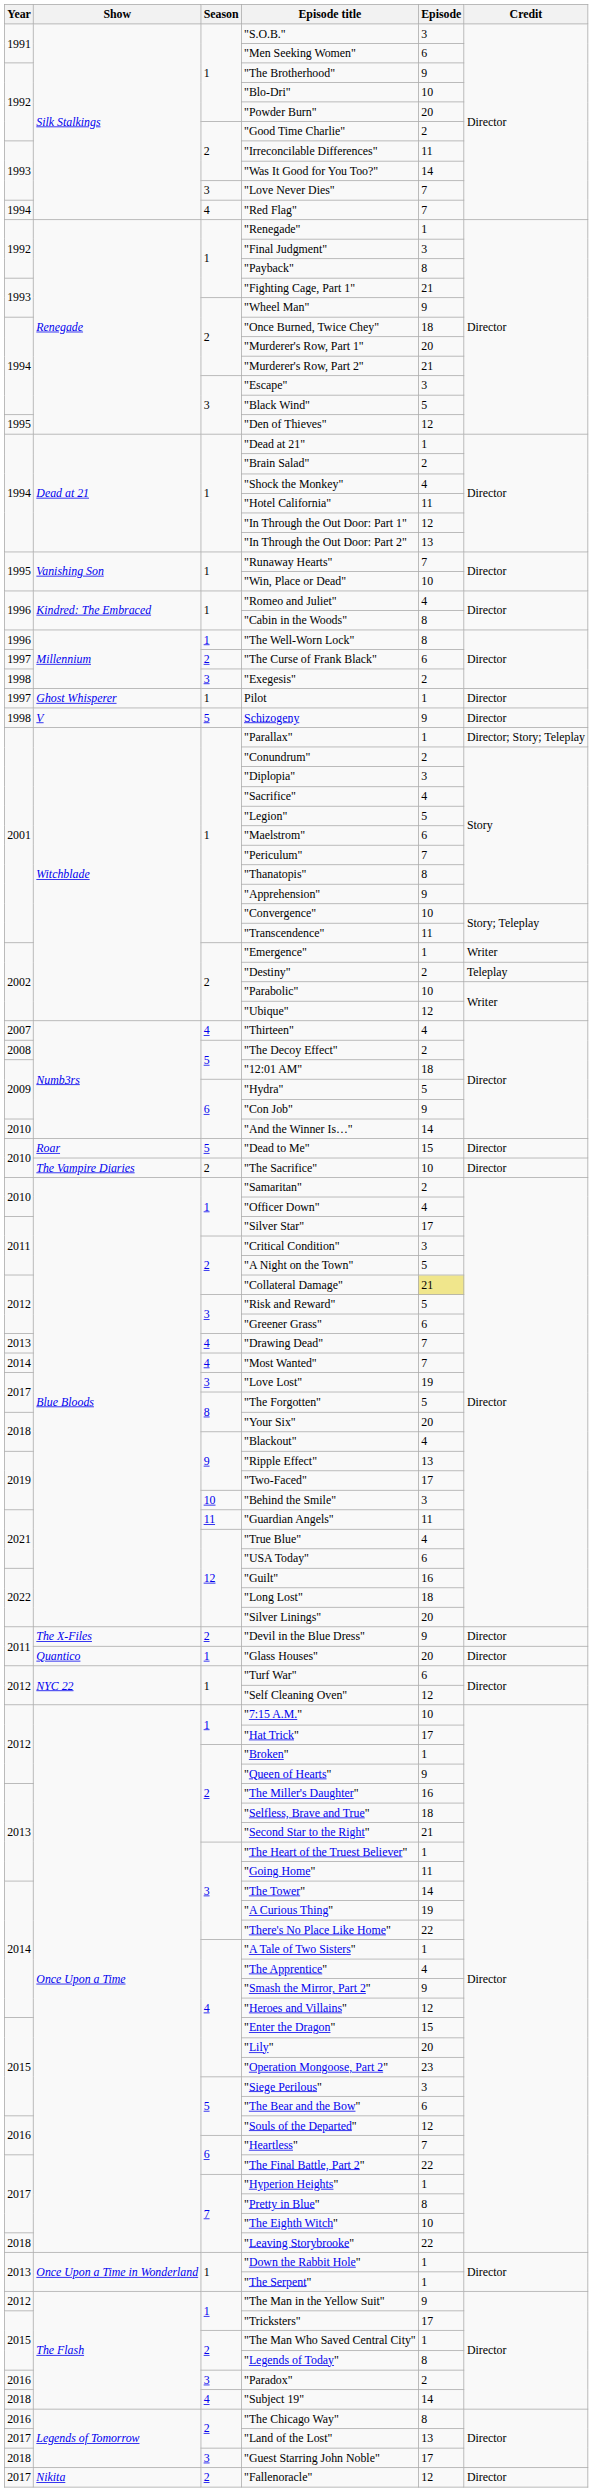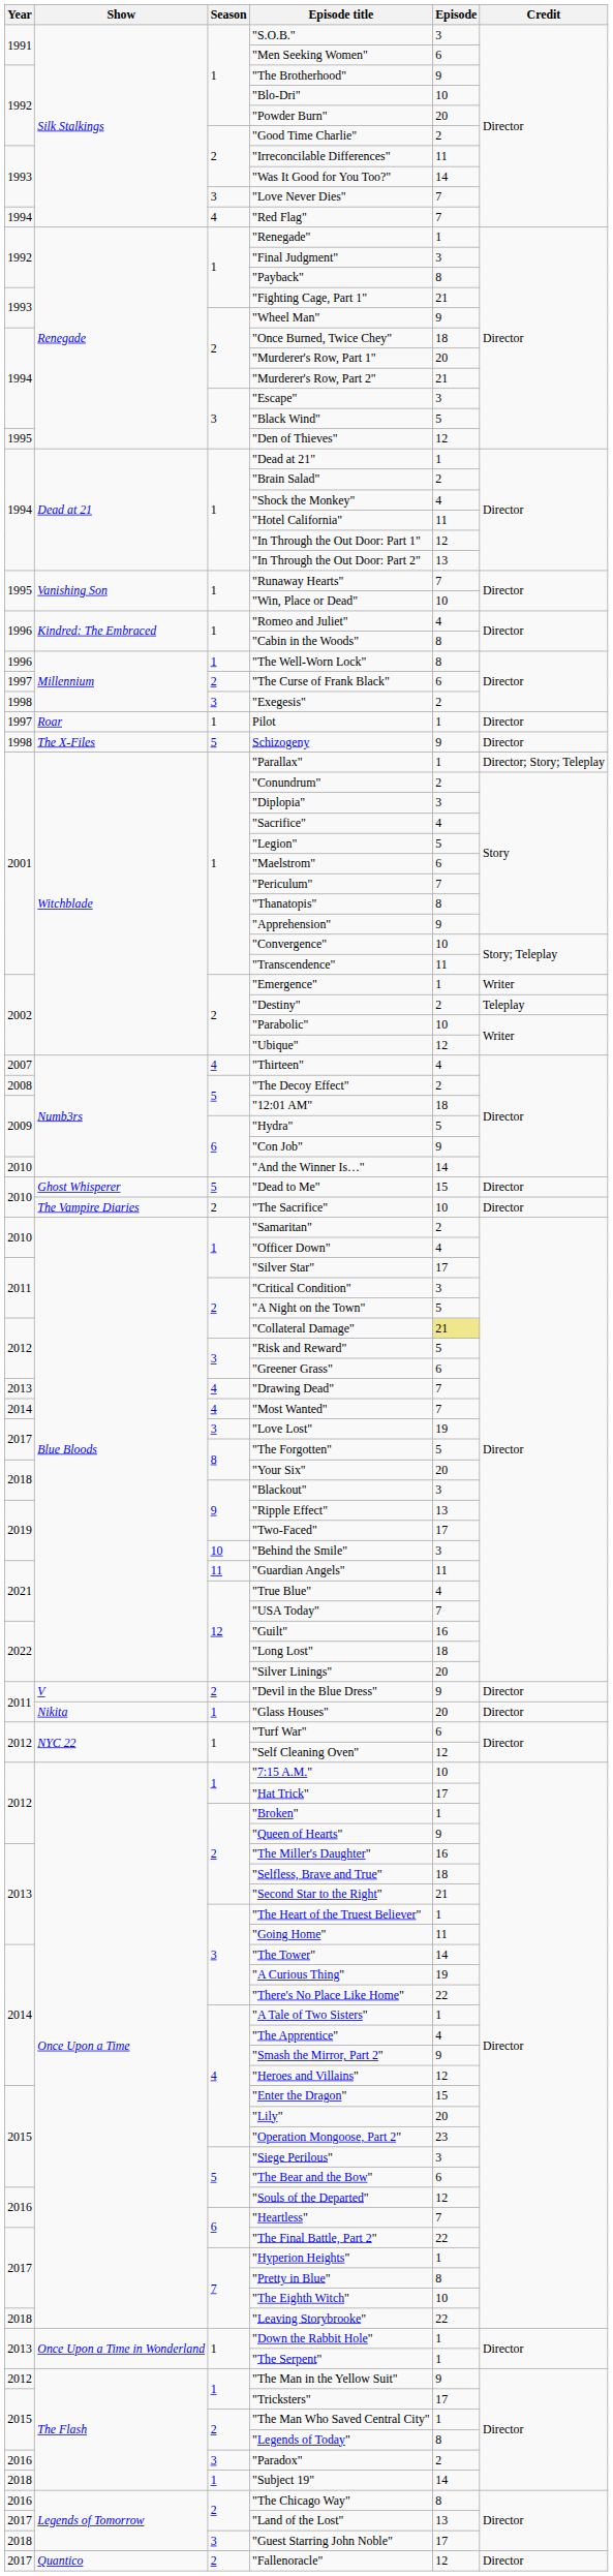Pilot | Show: Ghost Whisperer -> Roar
Schizogeny | Show: V -> The X-Files
"Dead to Me" | Show: Roar -> Ghost Whisperer
"Blackout" | Episode: 4 -> 3
"USA Today" | Episode: 6 -> 7
"Devil in the Blue Dress" | Show: The X-Files -> V
"Glass Houses" | Show: Quantico -> Nikita
"Subject 19" | Season: 4 -> 1
"Fallenoracle" | Show: Nikita -> Quantico
